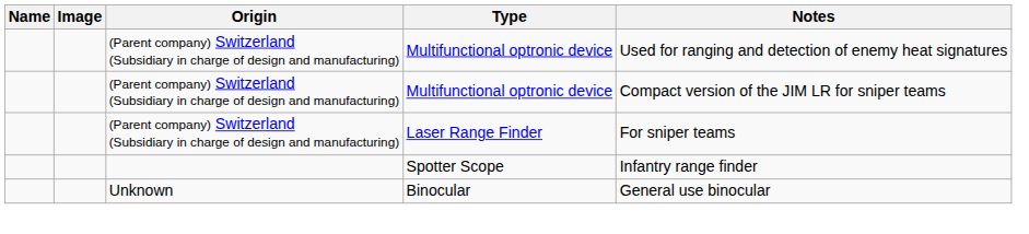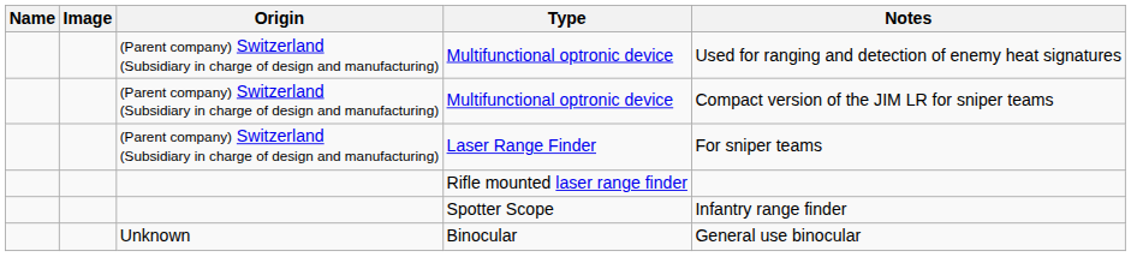+ row: Rifle mounted laser range finder
